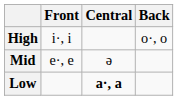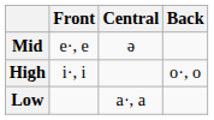rows swapped: High <-> Mid
Low | Central: bold -> normal
